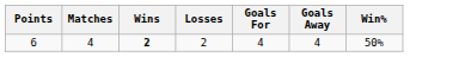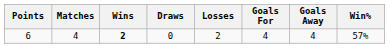+ column: Draws | 0
6 | Win%: 50% -> 57%
